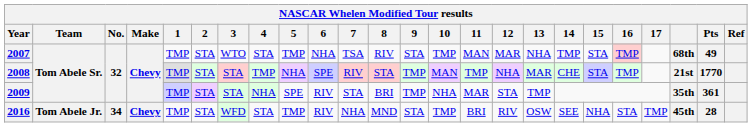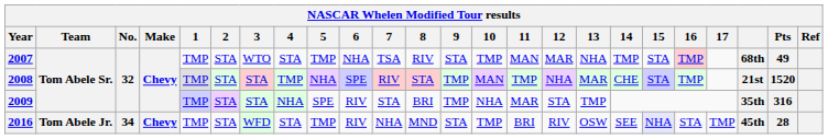2008 | Pts: 1770 -> 1520
2009 | Pts: 361 -> 316
2016 | 15: no background -> lavender background
